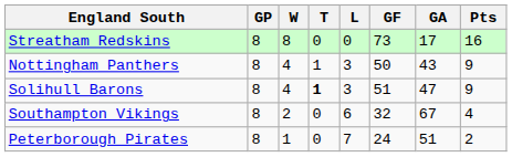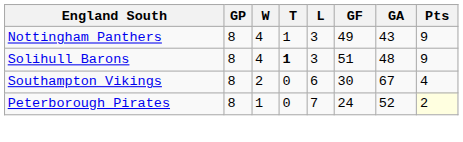- row: Streatham Redskins | 8 | 8 | 0 | 0 | 73 | 17 | 16
Nottingham Panthers | GF: 50 -> 49
Solihull Barons | GA: 47 -> 48
Southampton Vikings | GF: 32 -> 30
Peterborough Pirates | GA: 51 -> 52
Peterborough Pirates | Pts: no background -> lightyellow background
